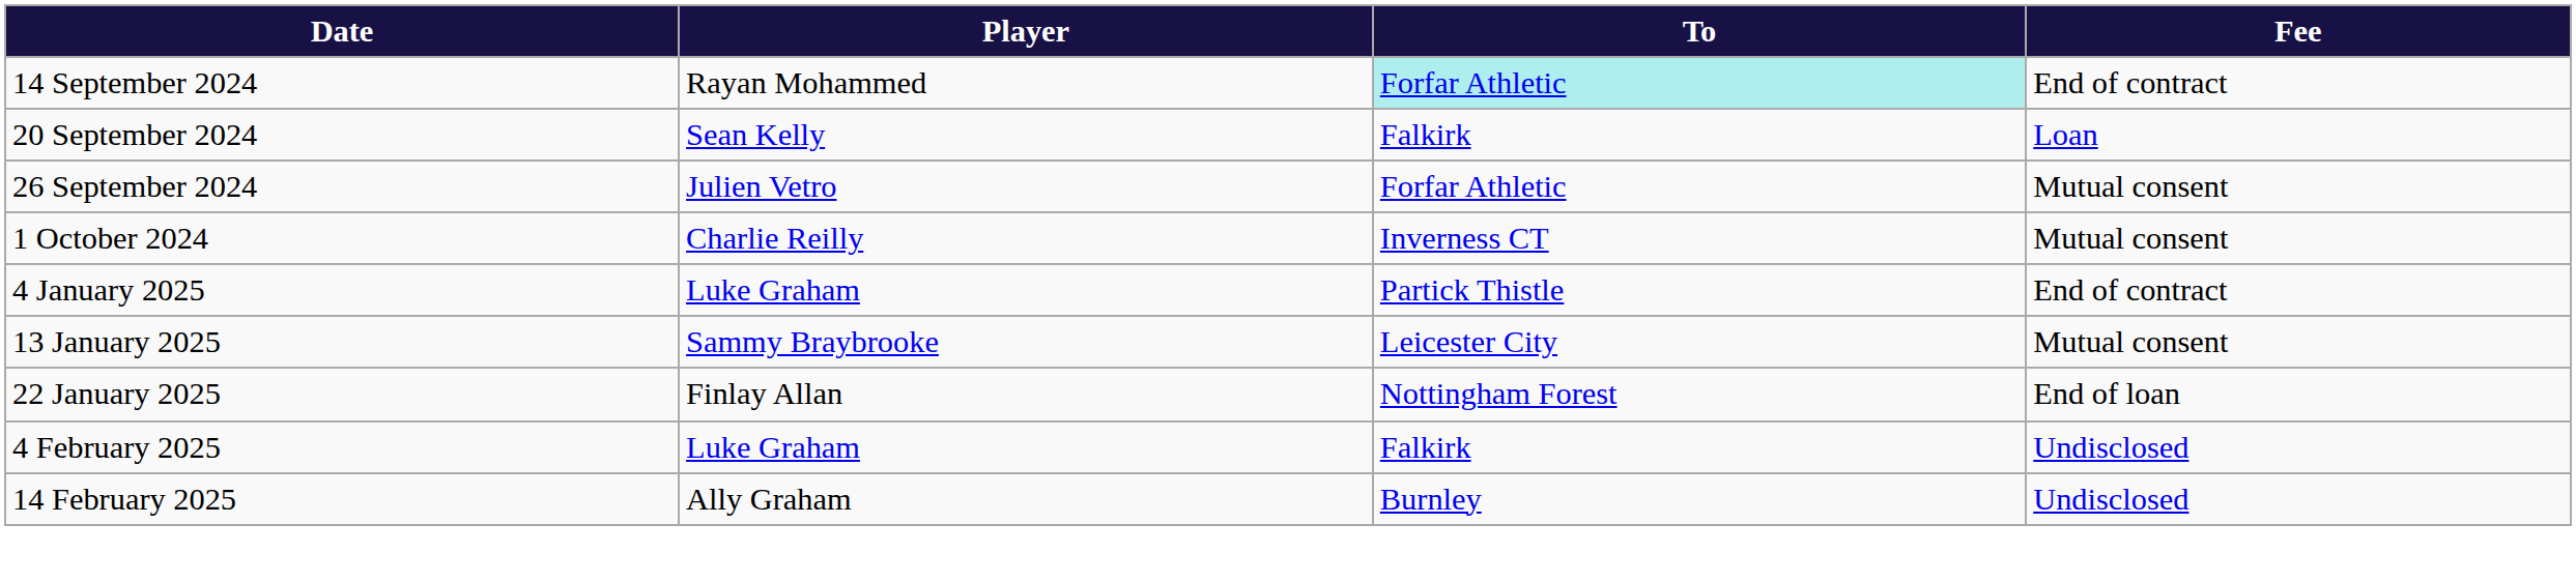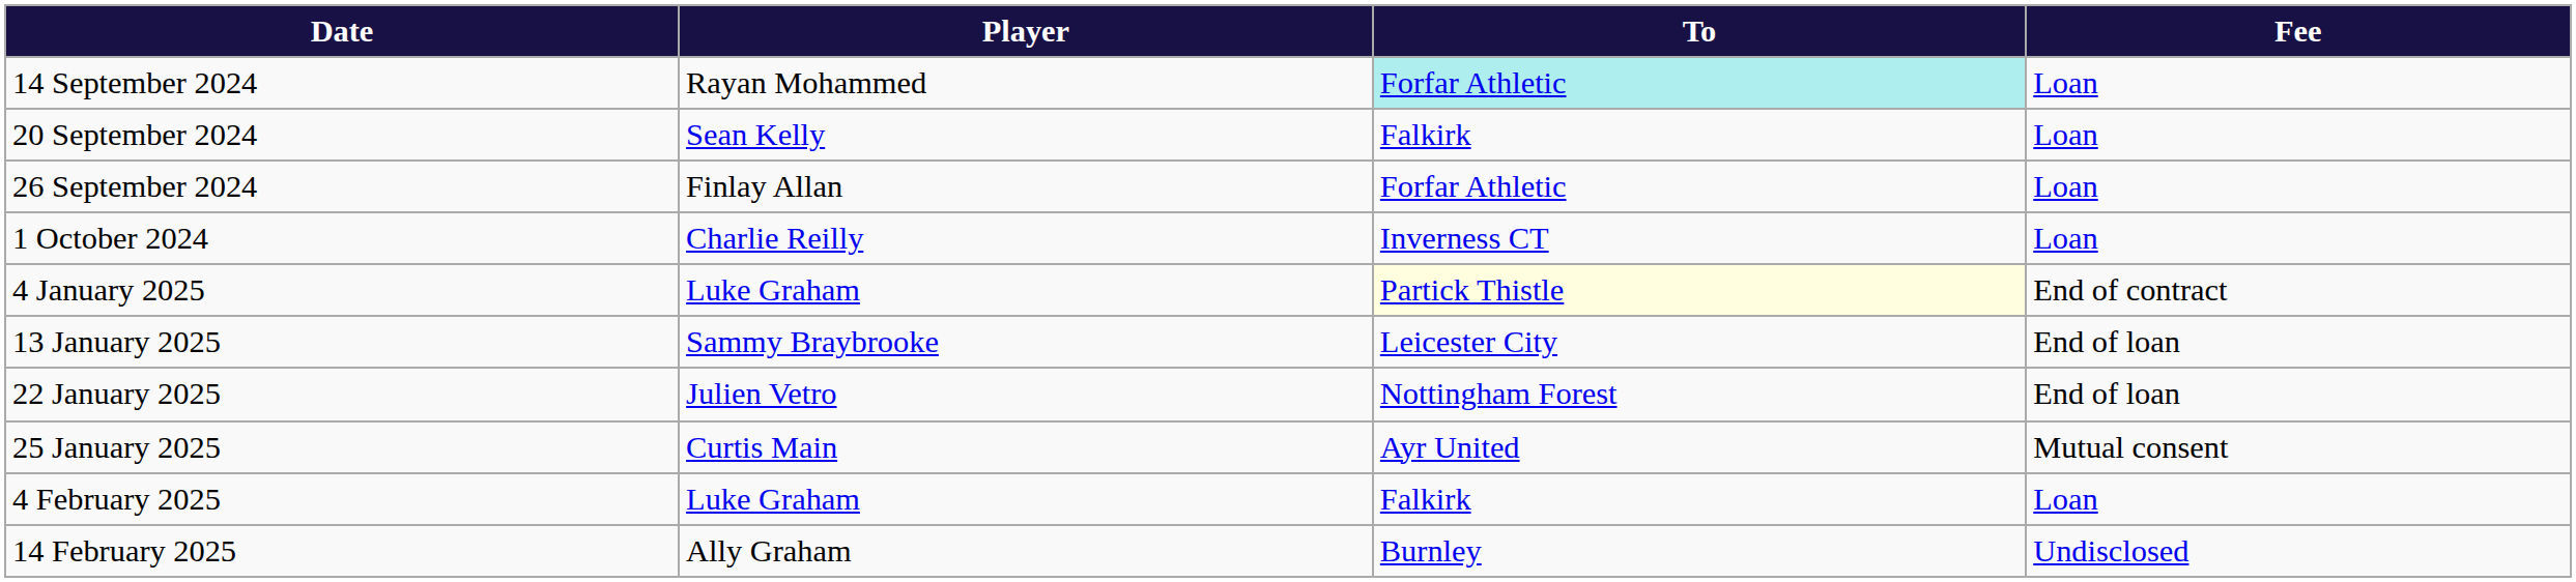14 September 2024 | Fee: End of contract -> Loan
26 September 2024 | Player: Julien Vetro -> Finlay Allan
26 September 2024 | Fee: Mutual consent -> Loan
1 October 2024 | Fee: Mutual consent -> Loan
4 January 2025 | To: no background -> lightyellow background
13 January 2025 | Fee: Mutual consent -> End of loan
22 January 2025 | Player: Finlay Allan -> Julien Vetro
+ row: 25 January 2025 | Curtis Main | Ayr United | Mutual consent
4 February 2025 | Fee: Undisclosed -> Loan
